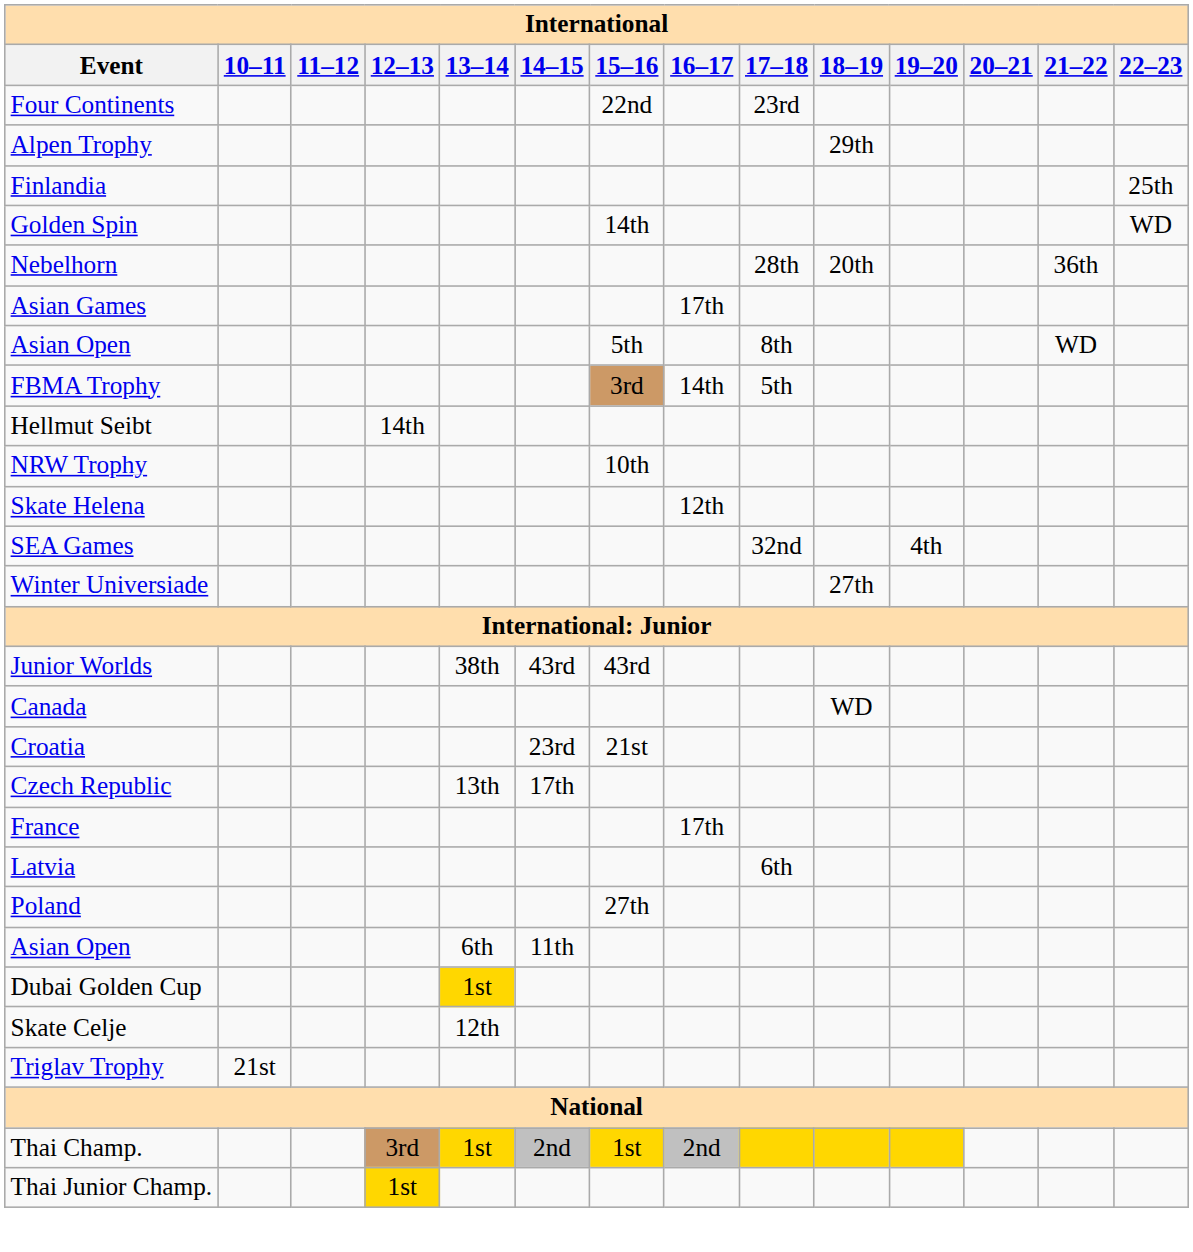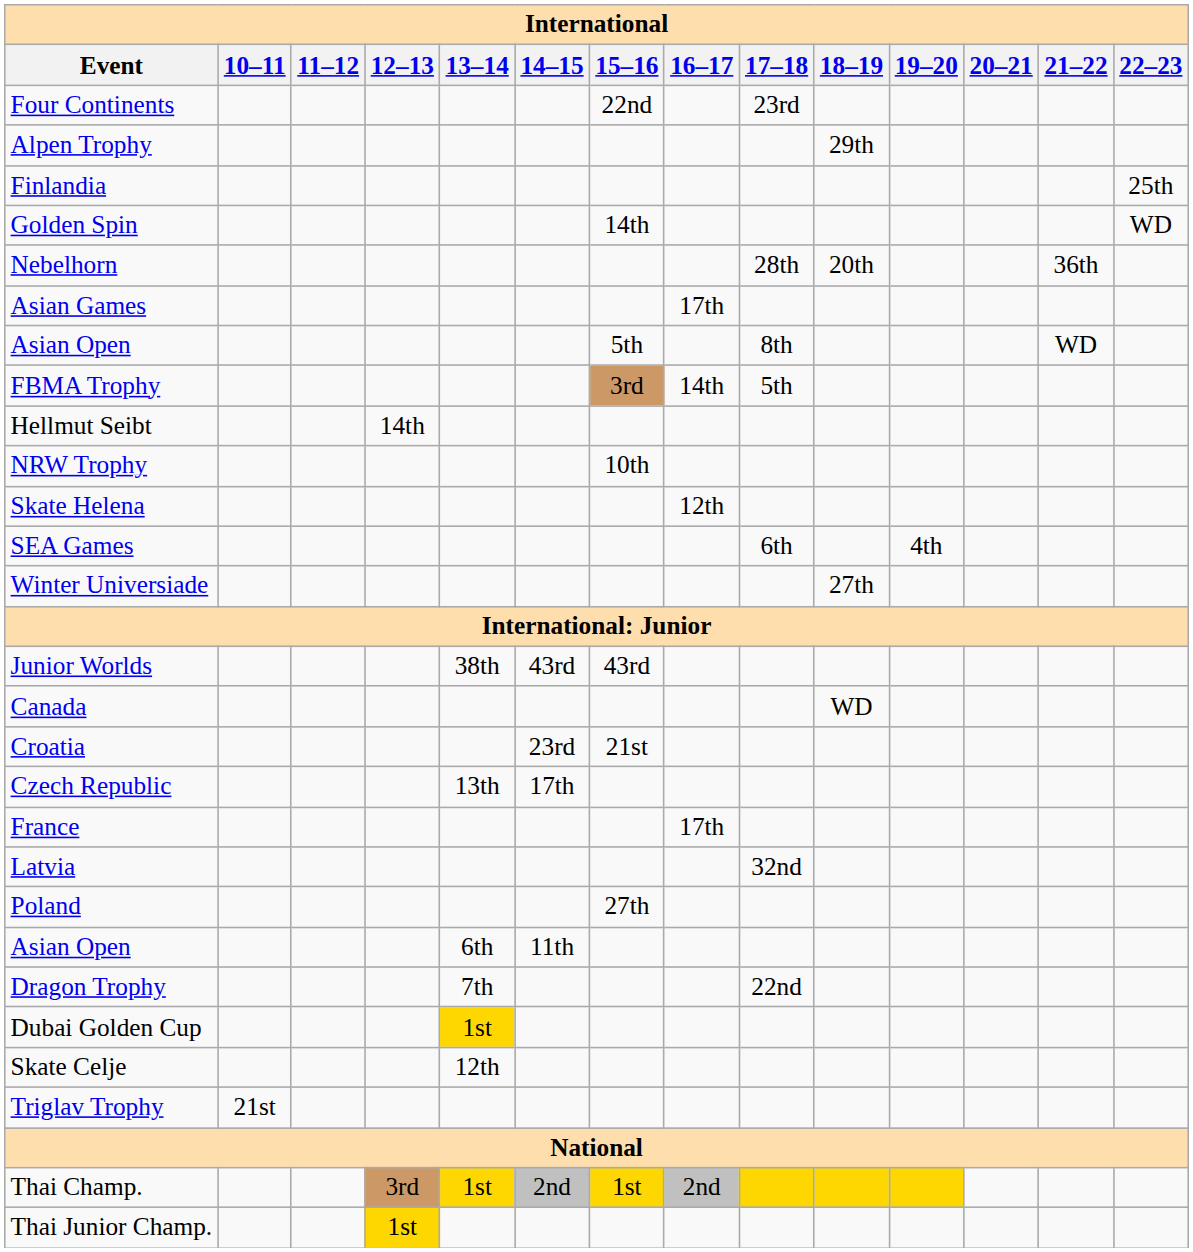SEA Games | 17–18: 32nd -> 6th
Latvia | 17–18: 6th -> 32nd
+ row: Dragon Trophy | 7th | 22nd
